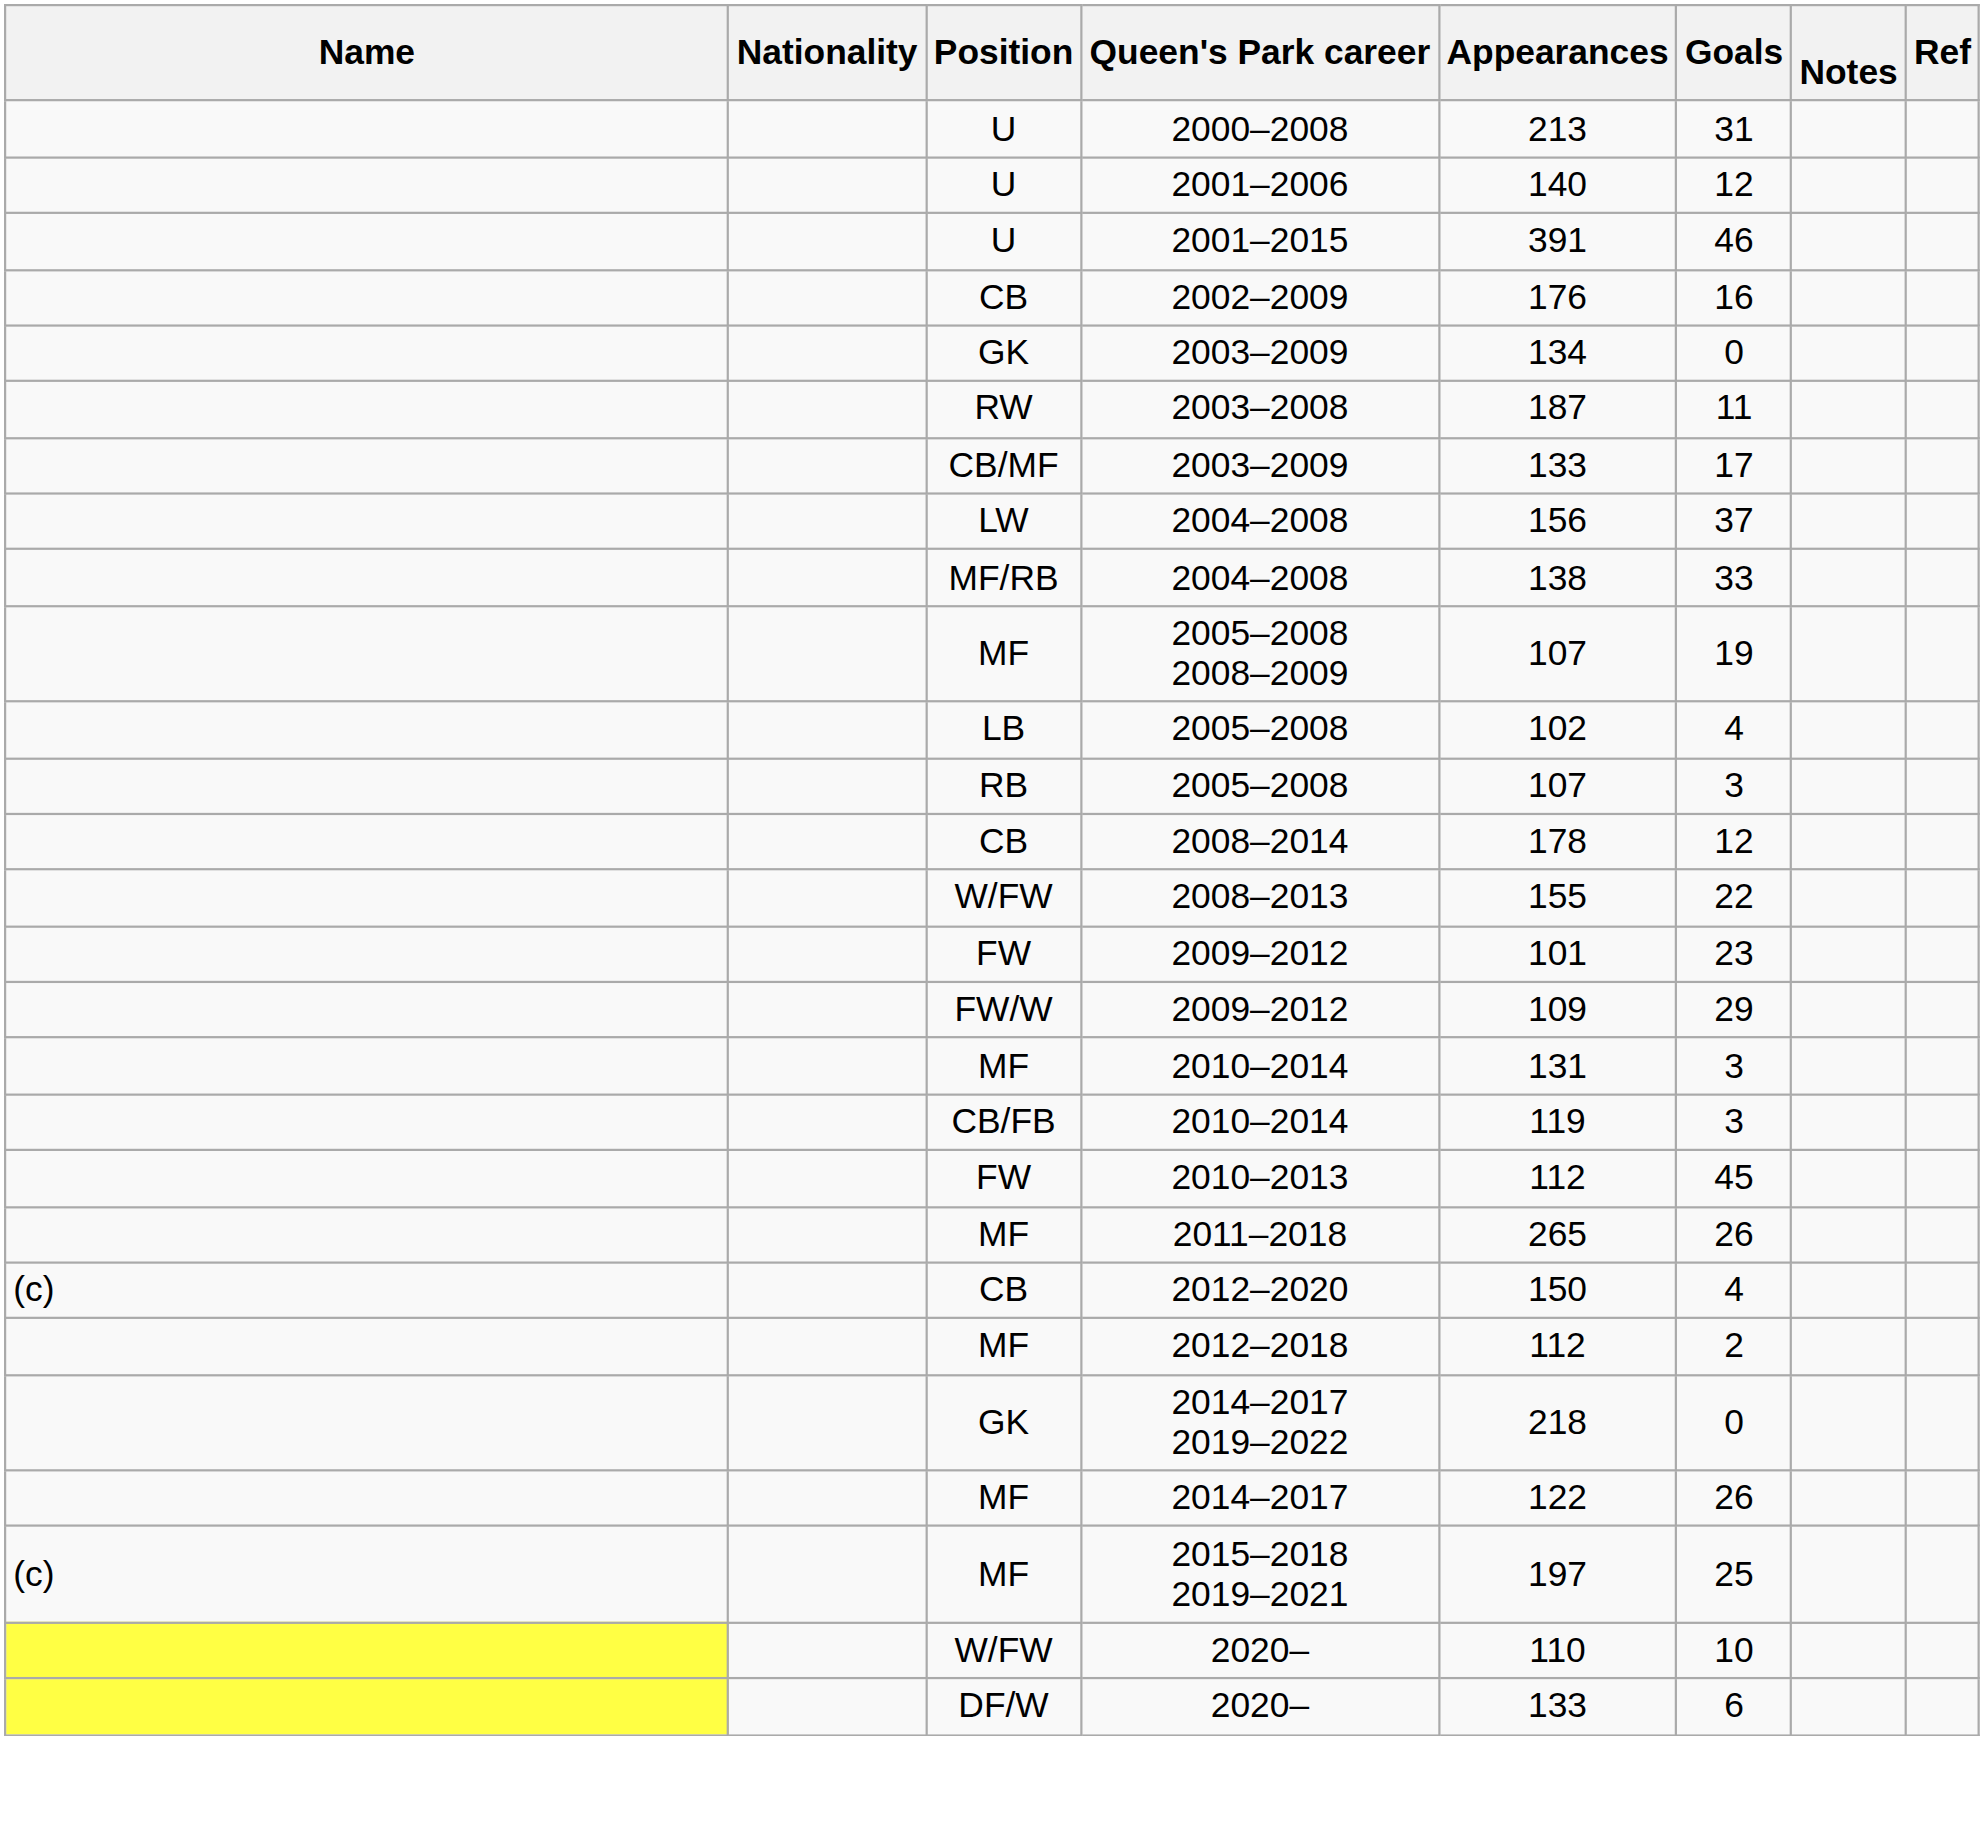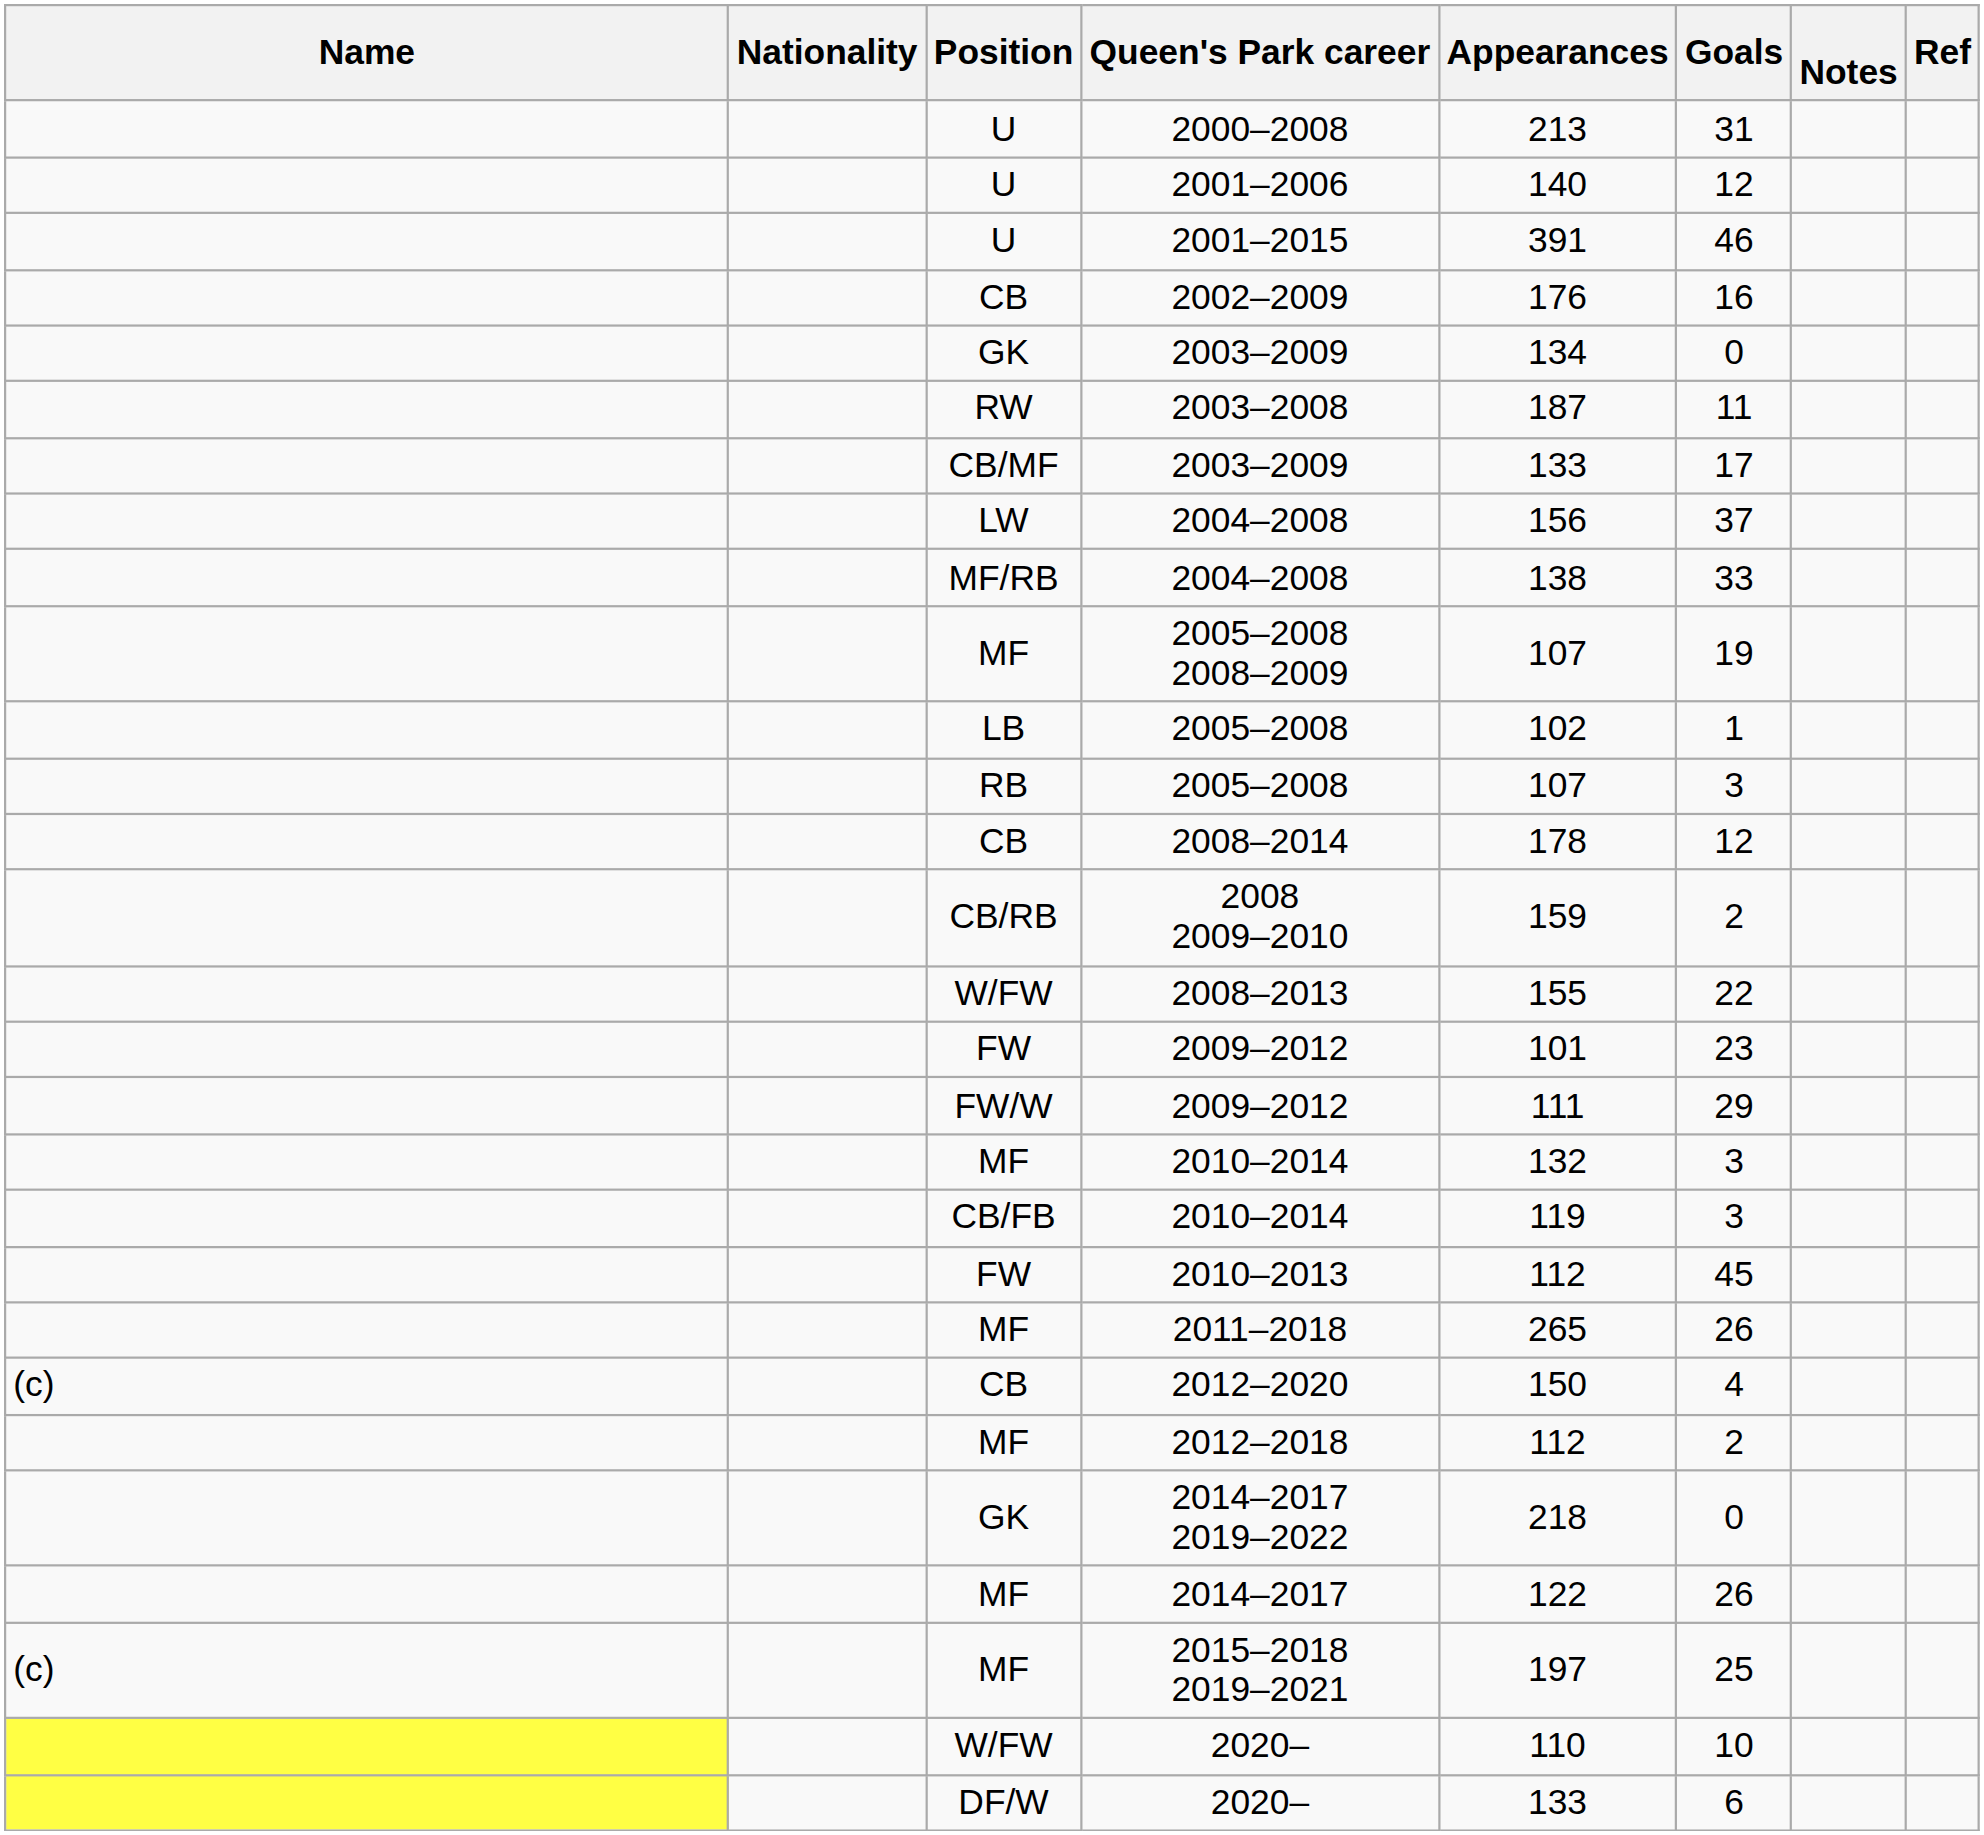LB / 2005–2008 | Goals: 4 -> 1
+ row: CB/RB | 2008 2009–2010 | 159 | 2
FW/W / 2009–2012 | Appearances: 109 -> 111
MF / 2010–2014 | Appearances: 131 -> 132
